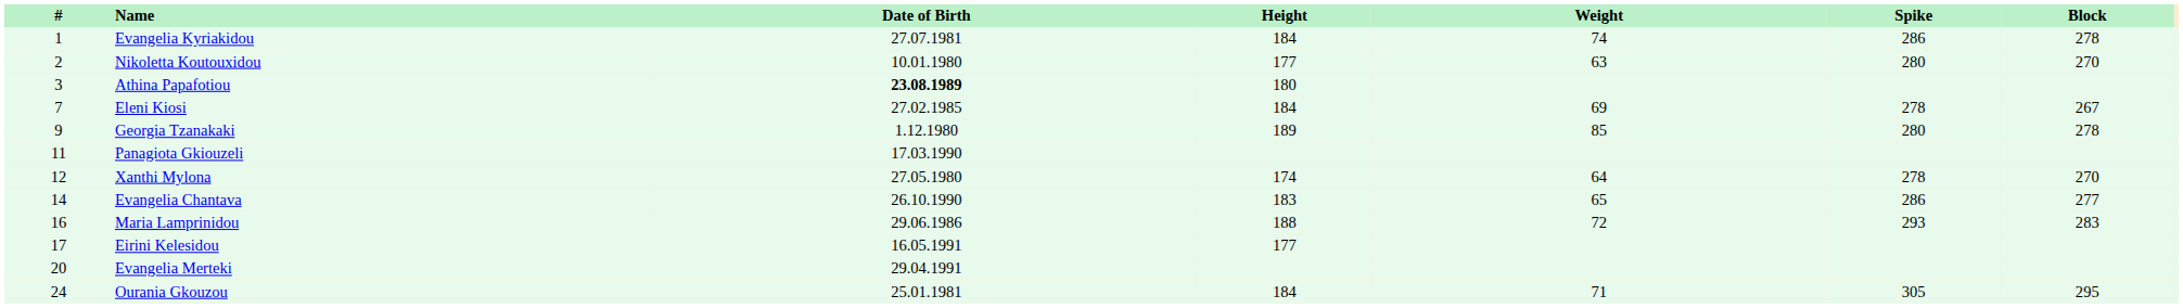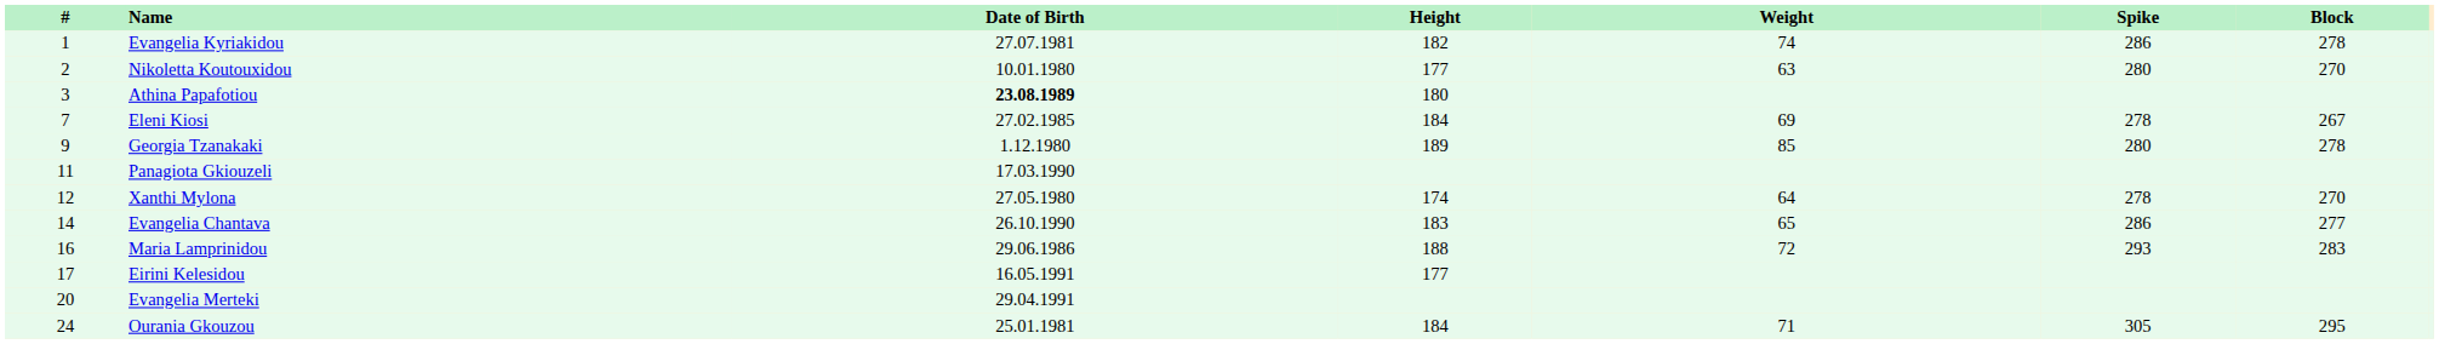Evangelia Kyriakidou | Height: 184 -> 182
